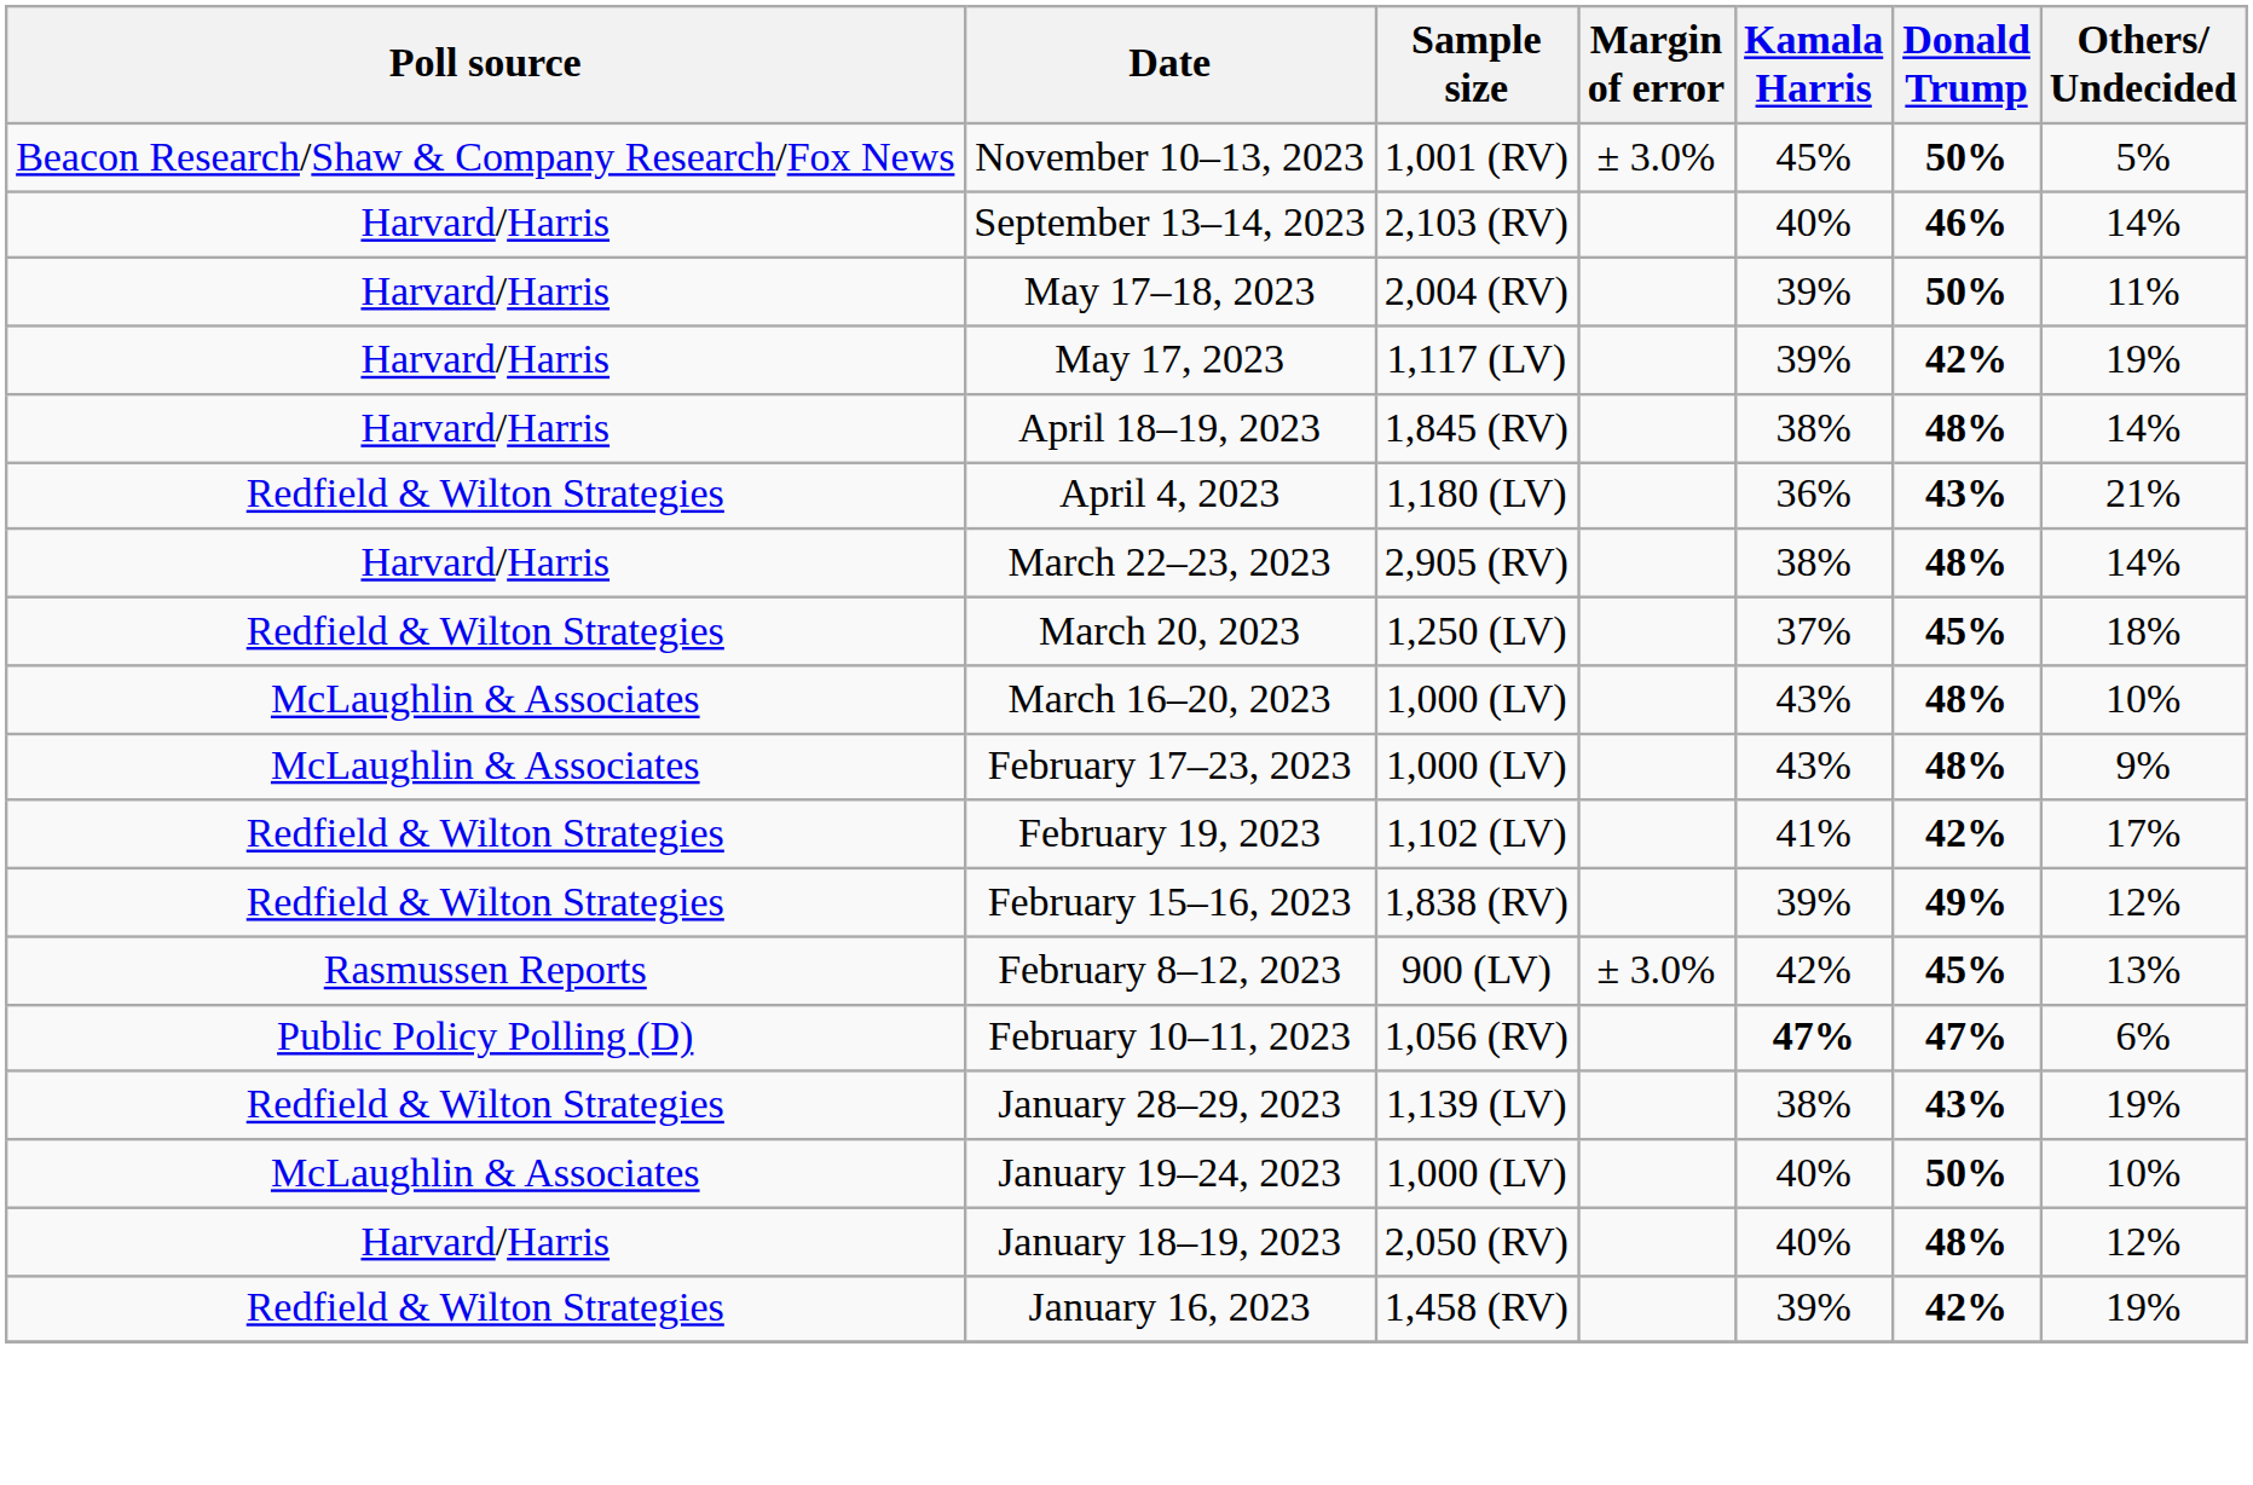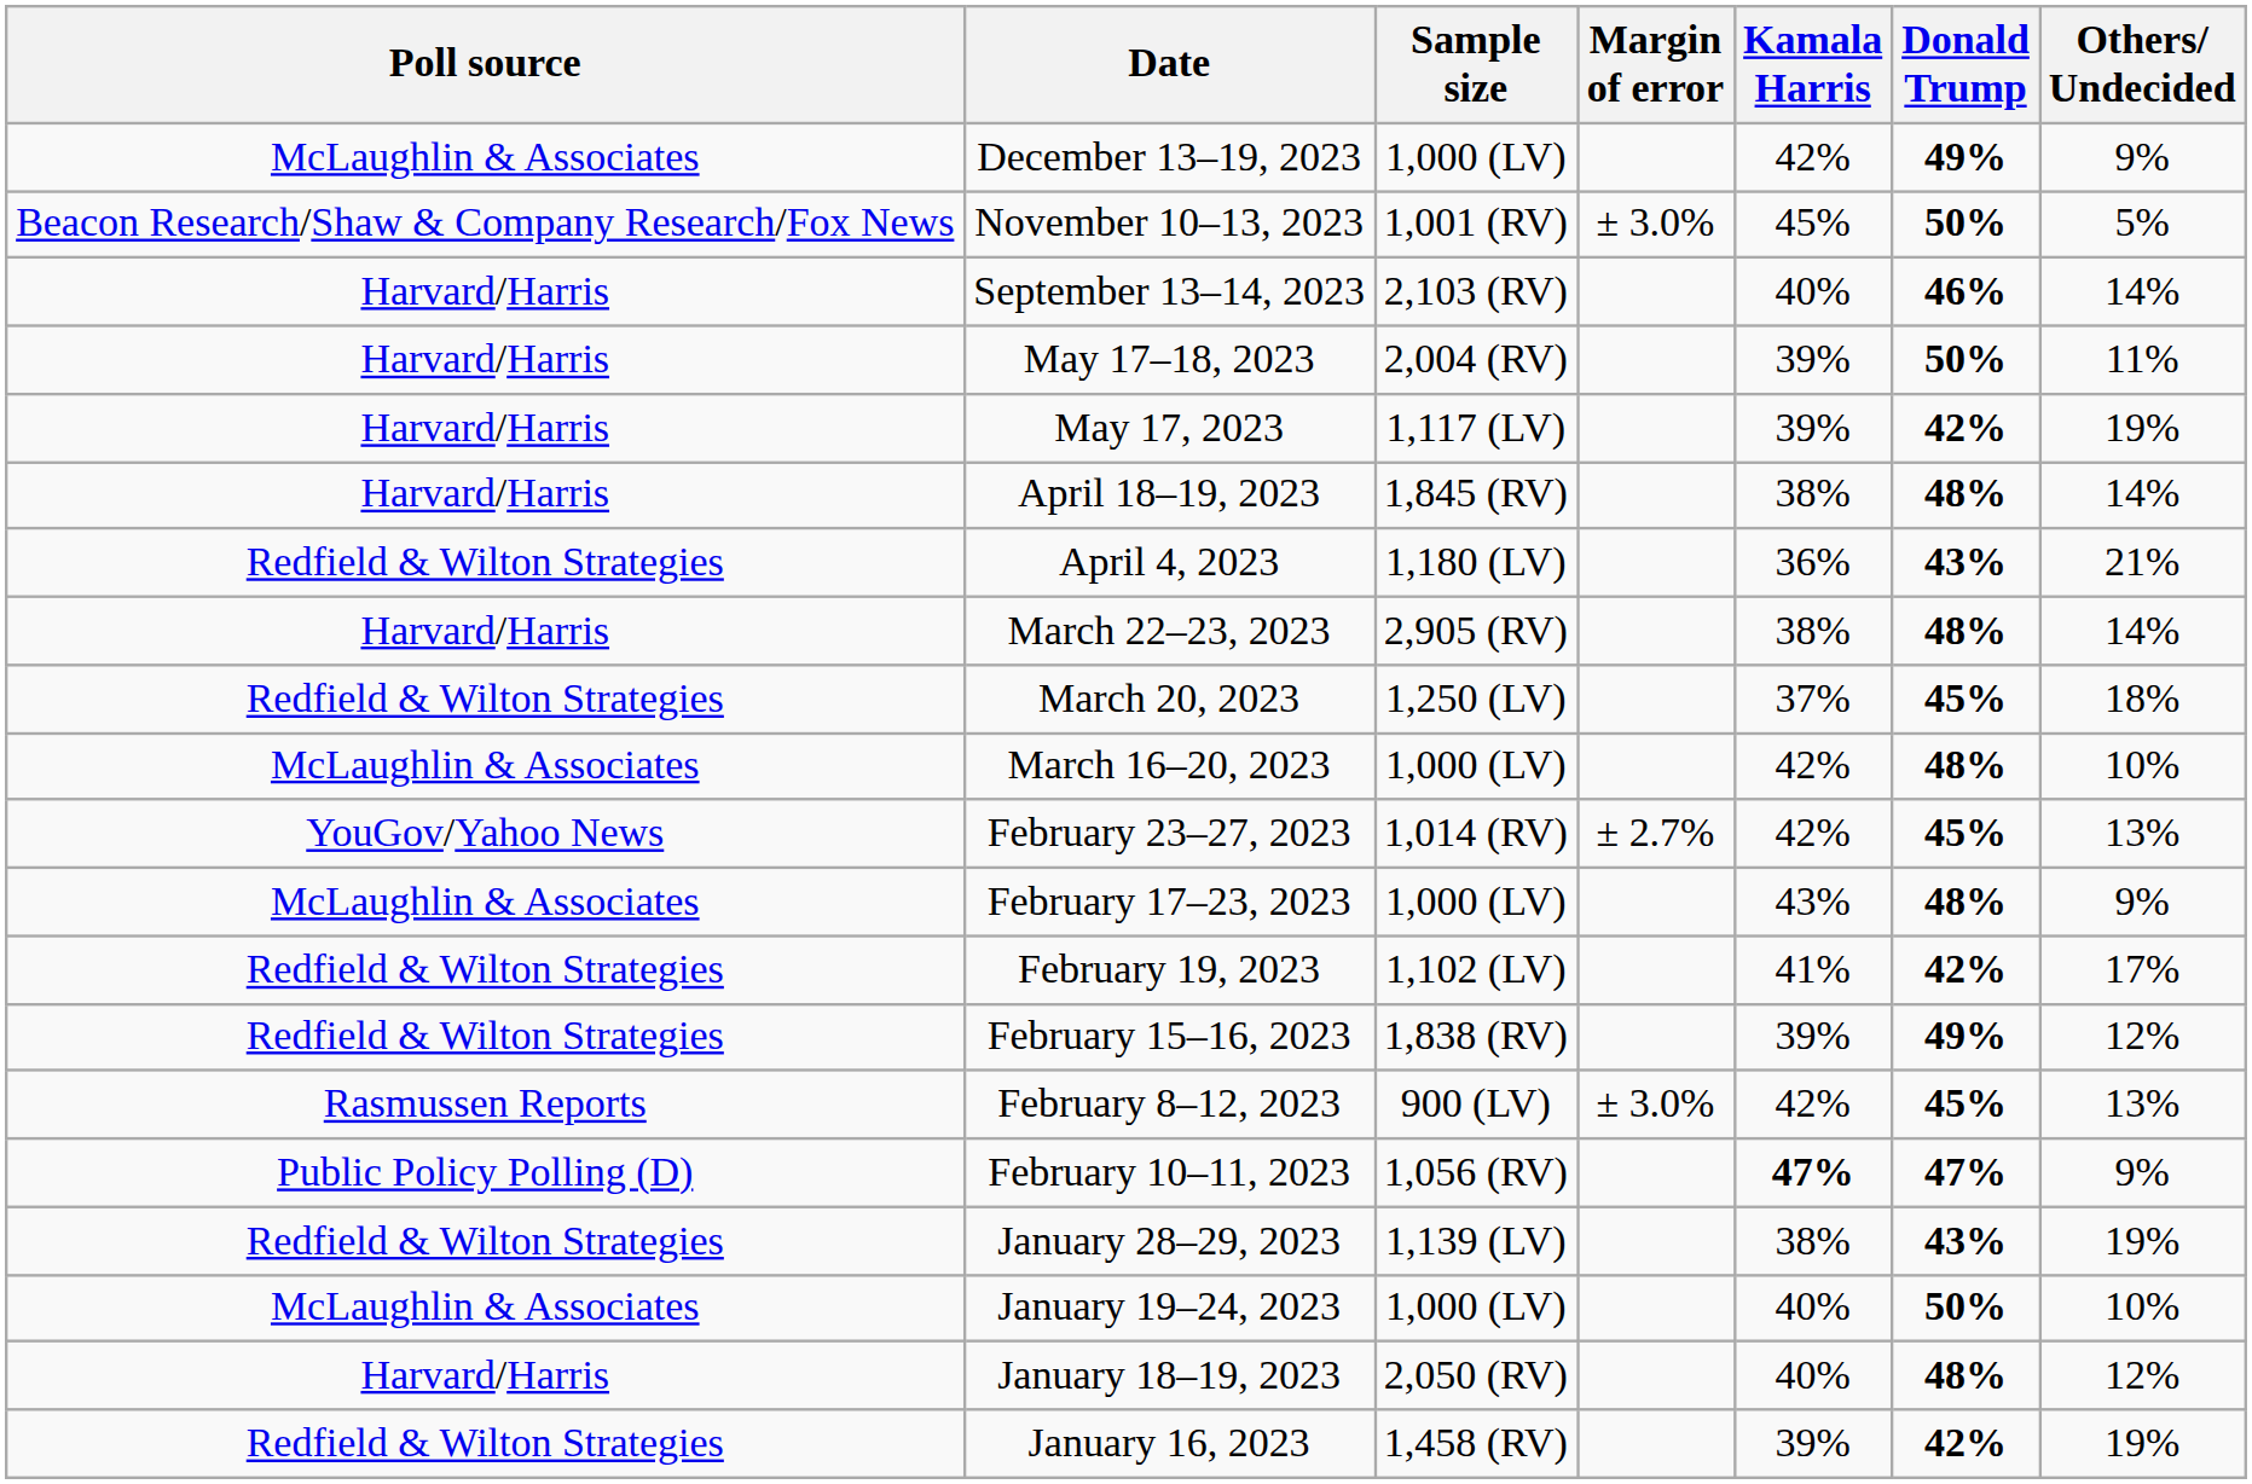+ row: McLaughlin & Associates | December 13–19, 2023 | 1,000 (LV) | 42% | 49% | 9%
March 16–20, 2023 | Kamala Harris: 43% -> 42%
+ row: YouGov/Yahoo News | February 23–27, 2023 | 1,014 (RV) | ± 2.7% | 42% | 45% | 13%
February 10–11, 2023 | Others/ Undecided: 6% -> 9%
